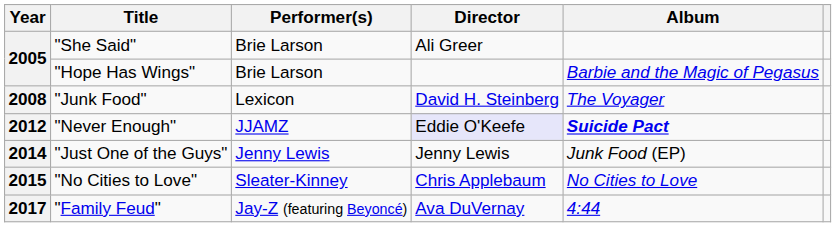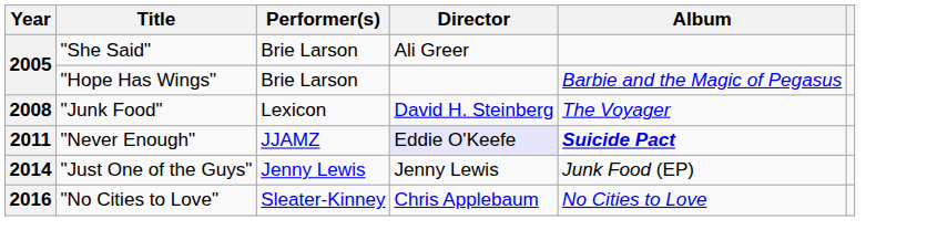"Never Enough" | Year: 2012 -> 2011
"No Cities to Love" | Year: 2015 -> 2016
- row: 2017 | "Family Feud" | Jay-Z (featuring Beyoncé) | Ava DuVernay | 4:44
